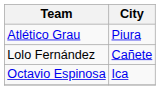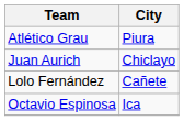+ row: Juan Aurich | Chiclayo
